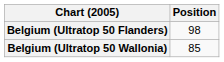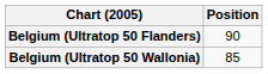Belgium (Ultratop 50 Flanders) | Position: 98 -> 90
